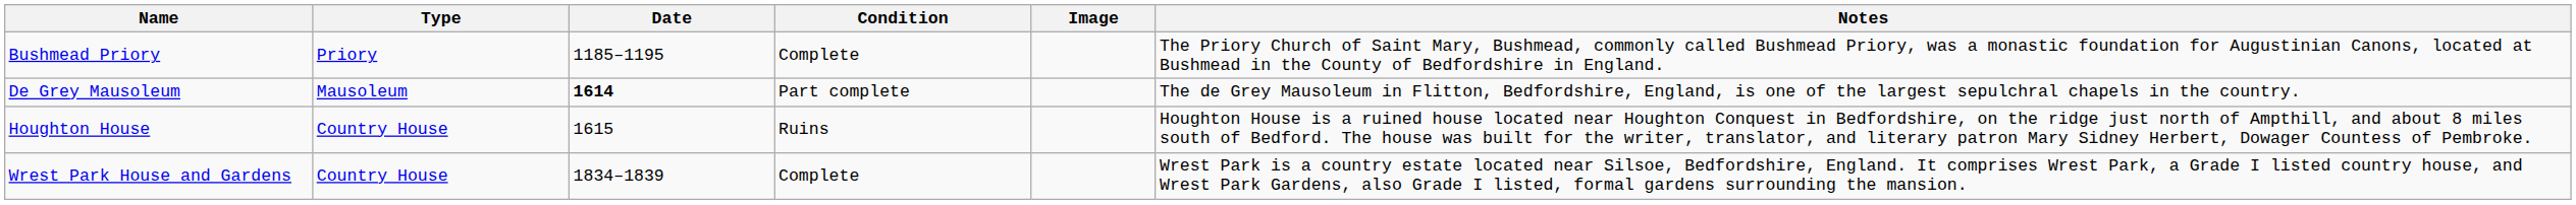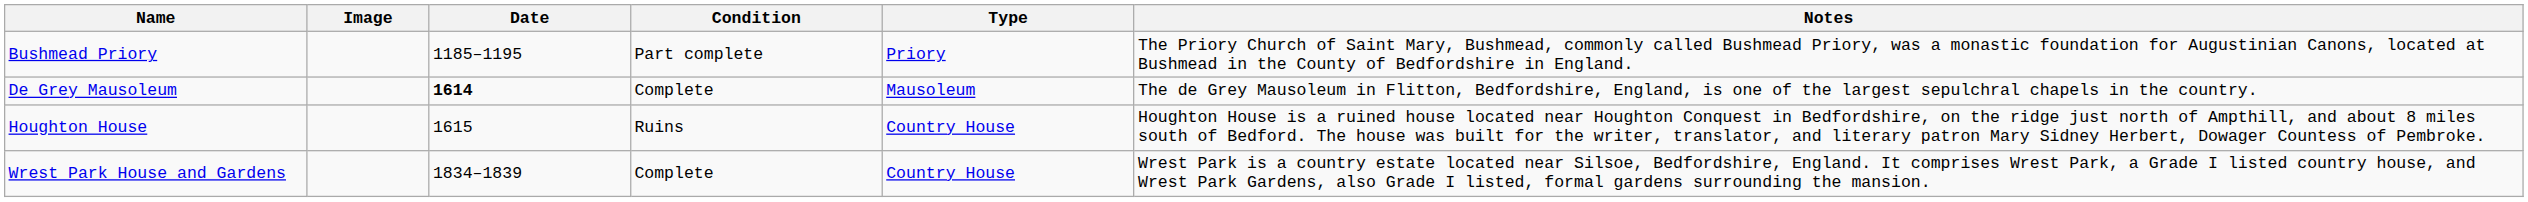columns swapped: Type <-> Image
Bushmead Priory | Condition: Complete -> Part complete
De Grey Mausoleum | Condition: Part complete -> Complete
